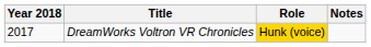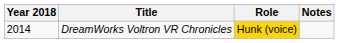DreamWorks Voltron VR Chronicles | Year 2018: 2017 -> 2014
